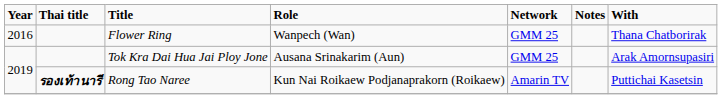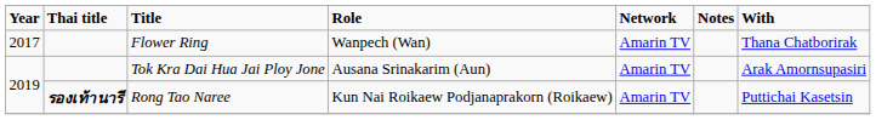Flower Ring | Year: 2016 -> 2017
Flower Ring | Network: GMM 25 -> Amarin TV
Tok Kra Dai Hua Jai Ploy Jone | Network: GMM 25 -> Amarin TV
